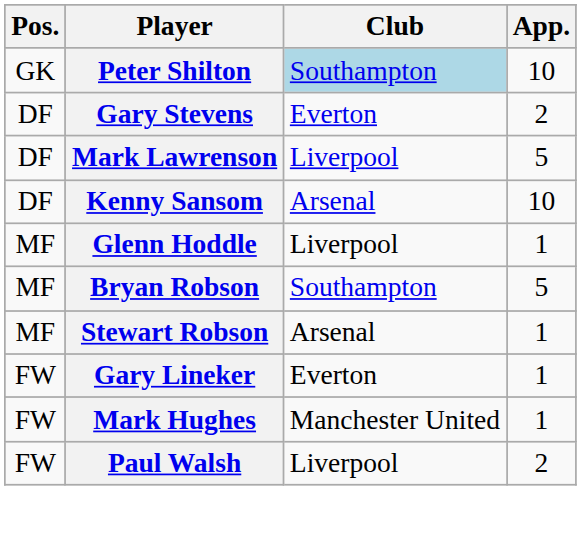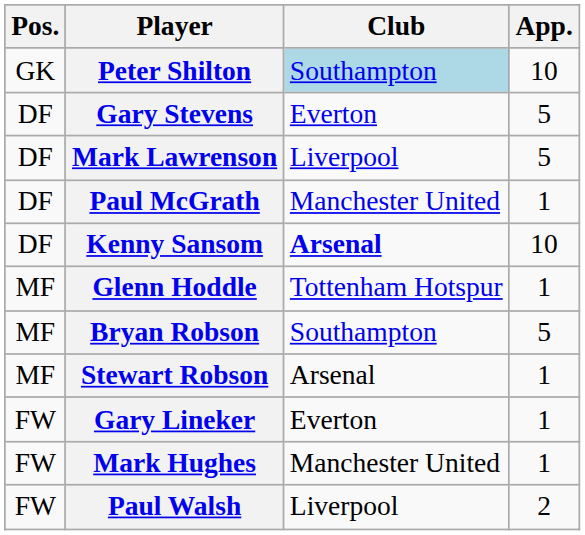Gary Stevens | App.: 2 -> 5
+ row: DF | Paul McGrath | Manchester United | 1
Kenny Sansom | Club: normal -> bold
Glenn Hoddle | Club: Liverpool -> Tottenham Hotspur
